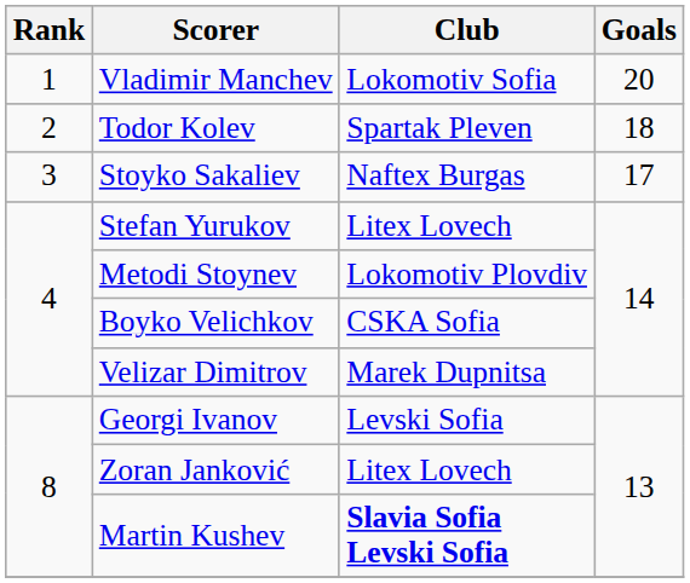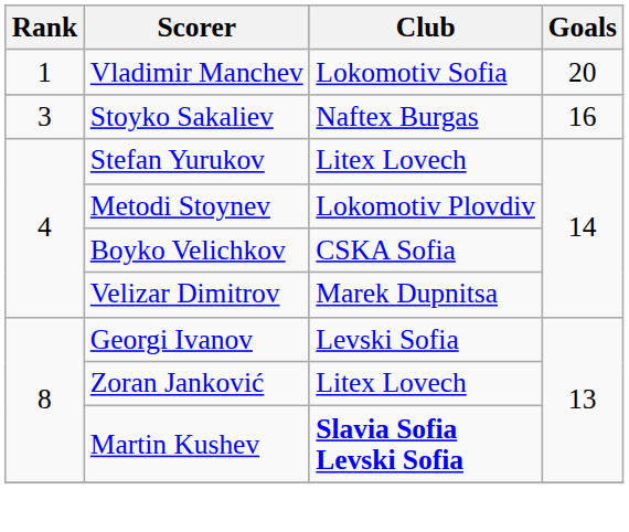- row: 2 | Todor Kolev | Spartak Pleven | 18
Stoyko Sakaliev | Goals: 17 -> 16
